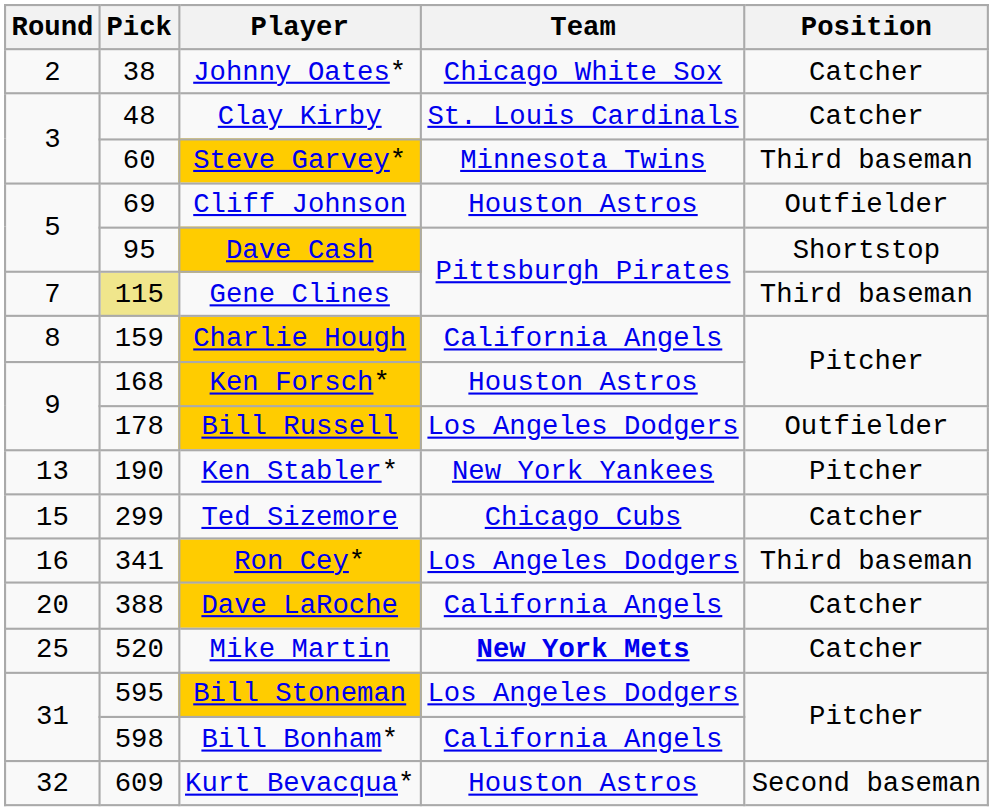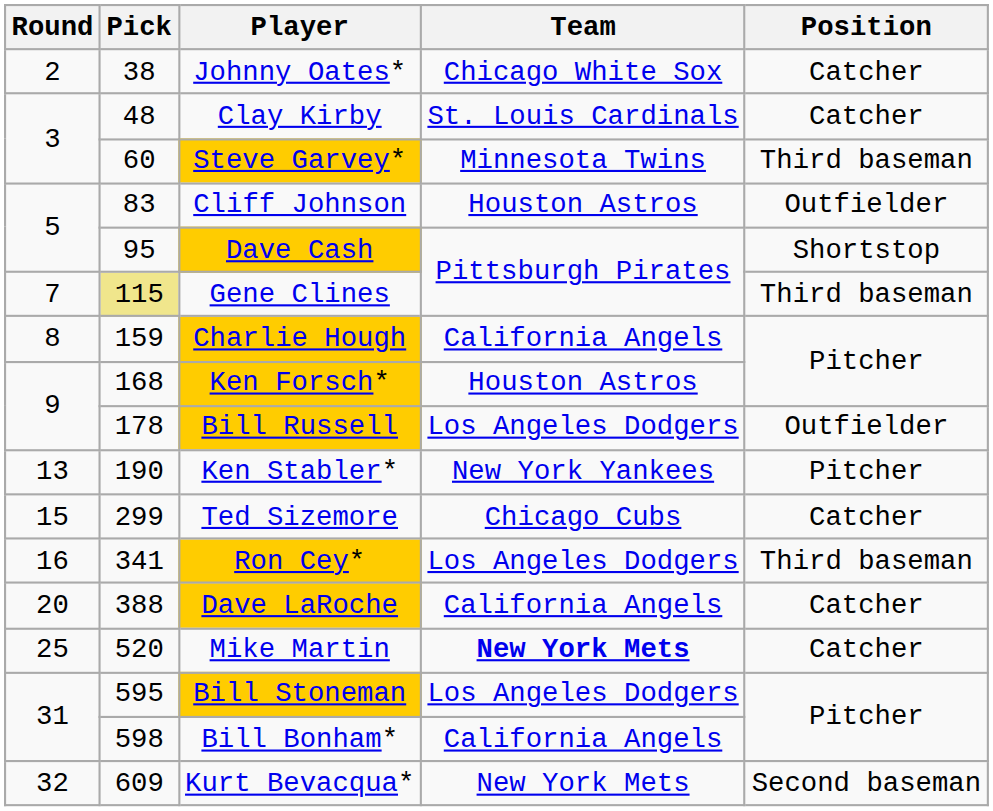Cliff Johnson | Pick: 69 -> 83
Kurt Bevacqua* | Team: Houston Astros -> New York Mets
